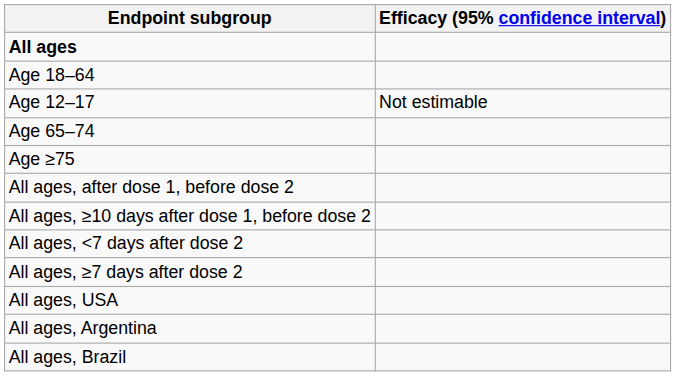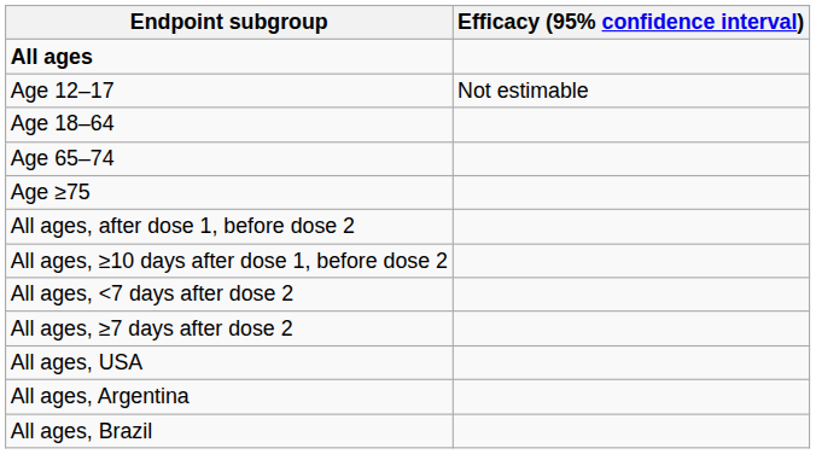rows swapped: Age 12–17 <-> Age 18–64
